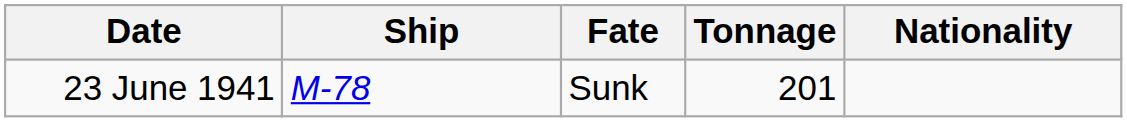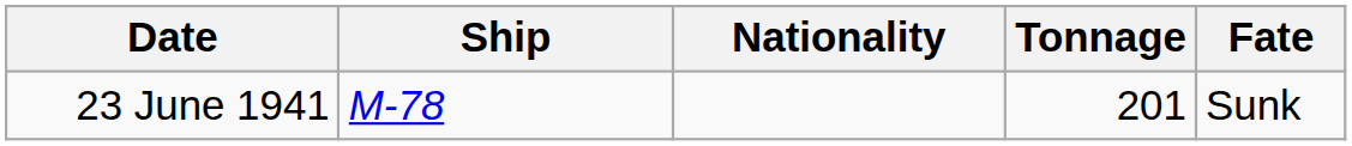columns swapped: Nationality <-> Fate
